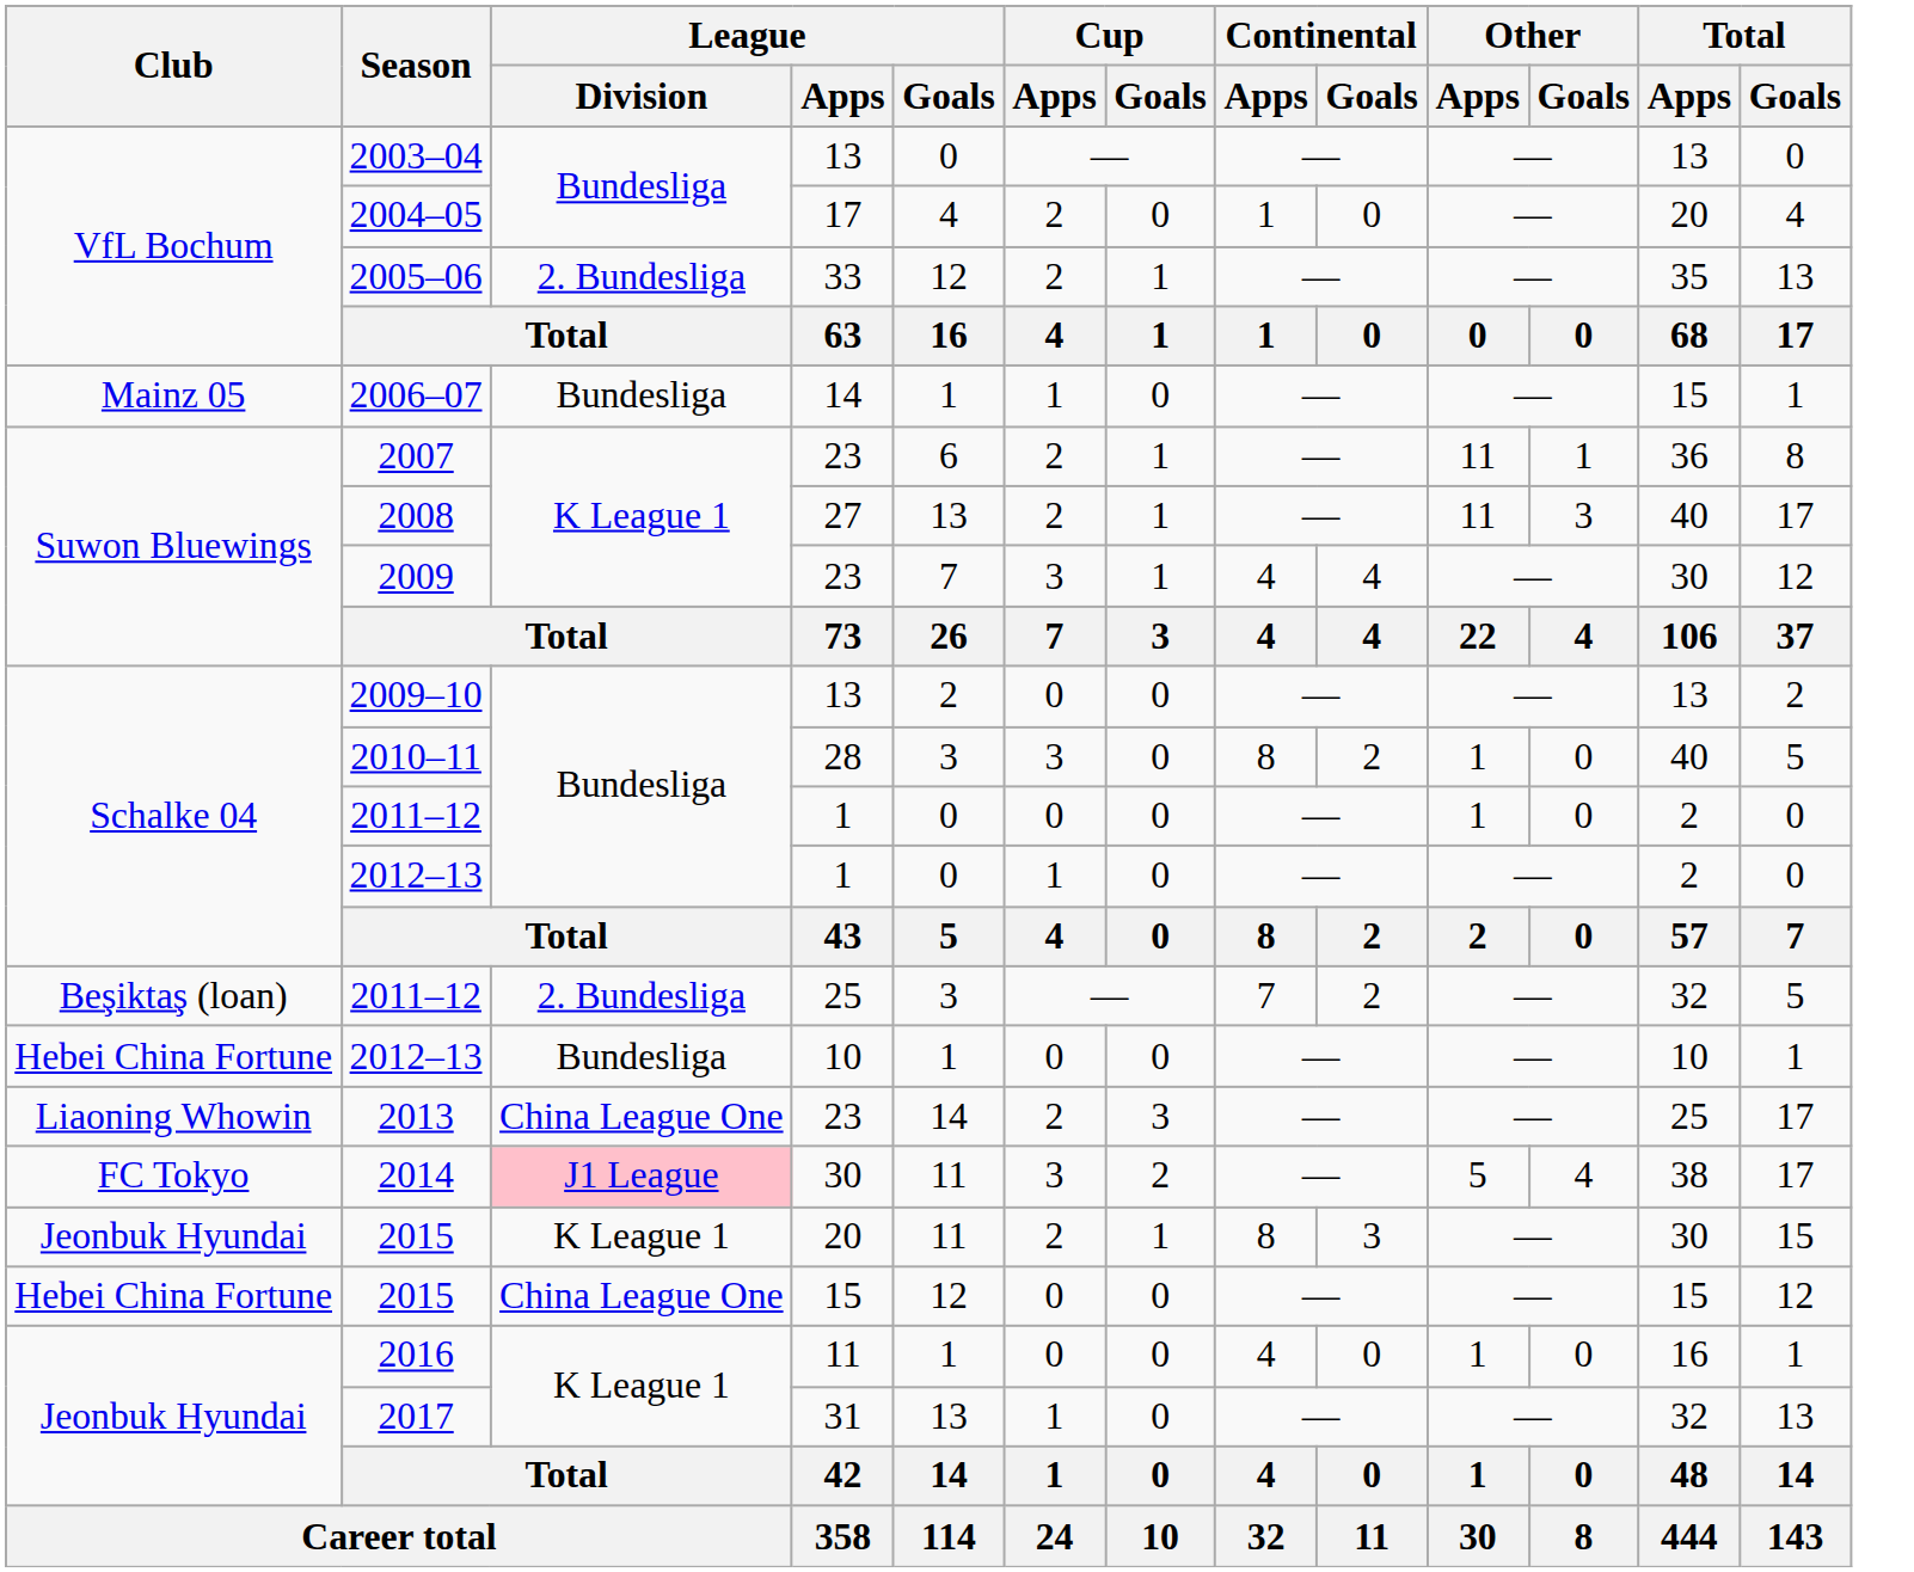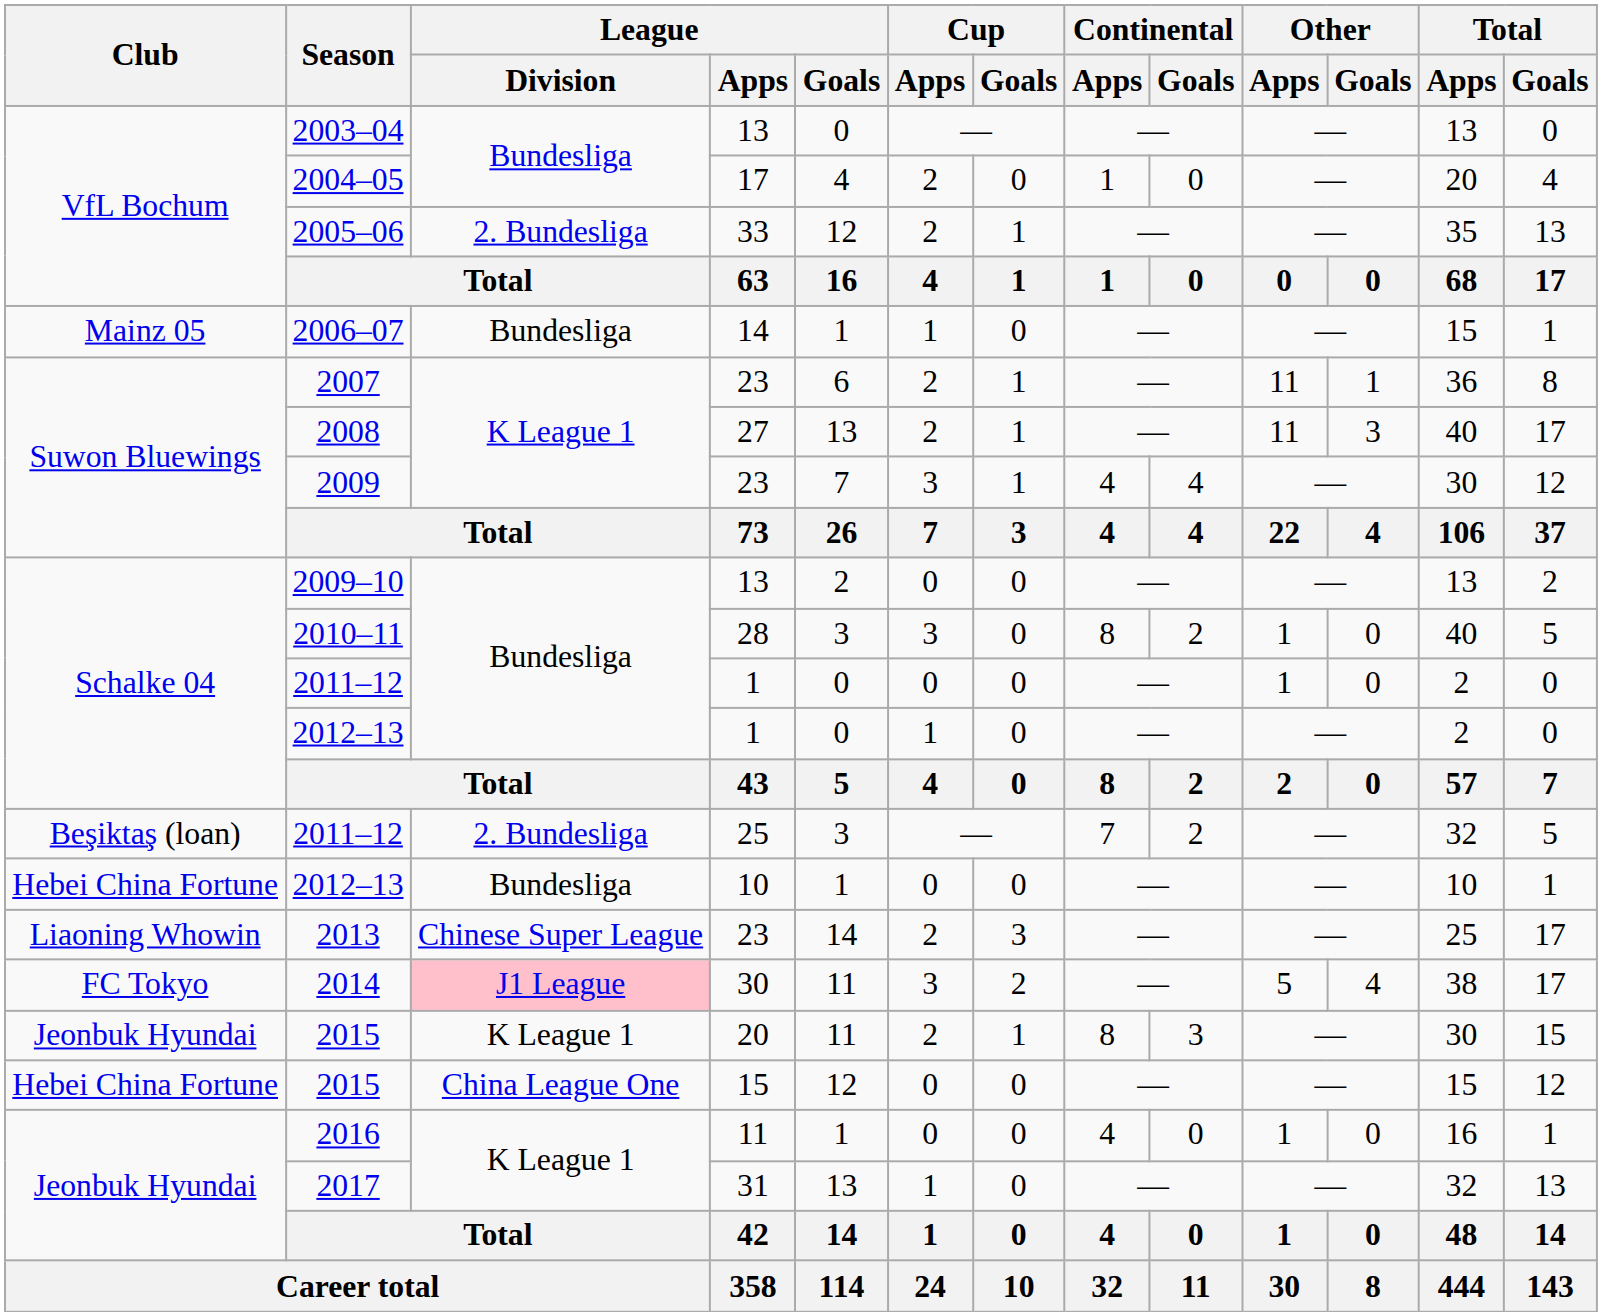2013 | League / Division: China League One -> Chinese Super League
